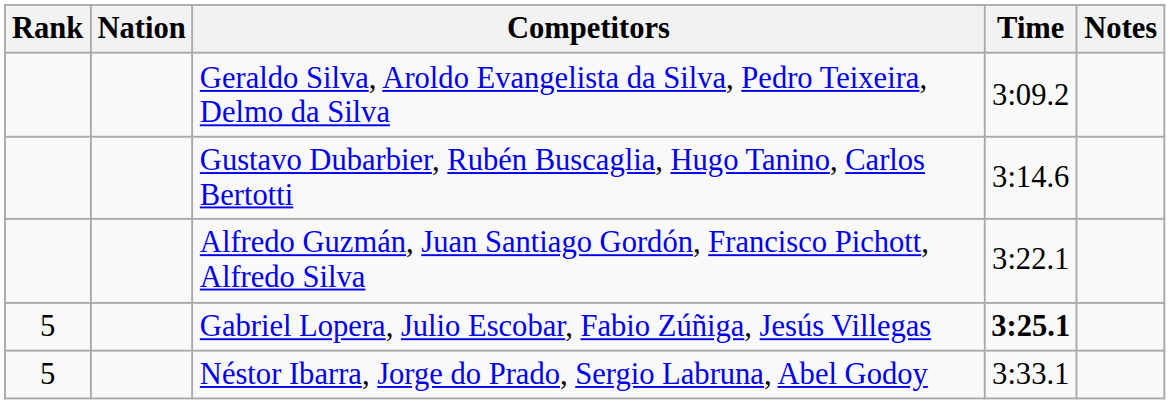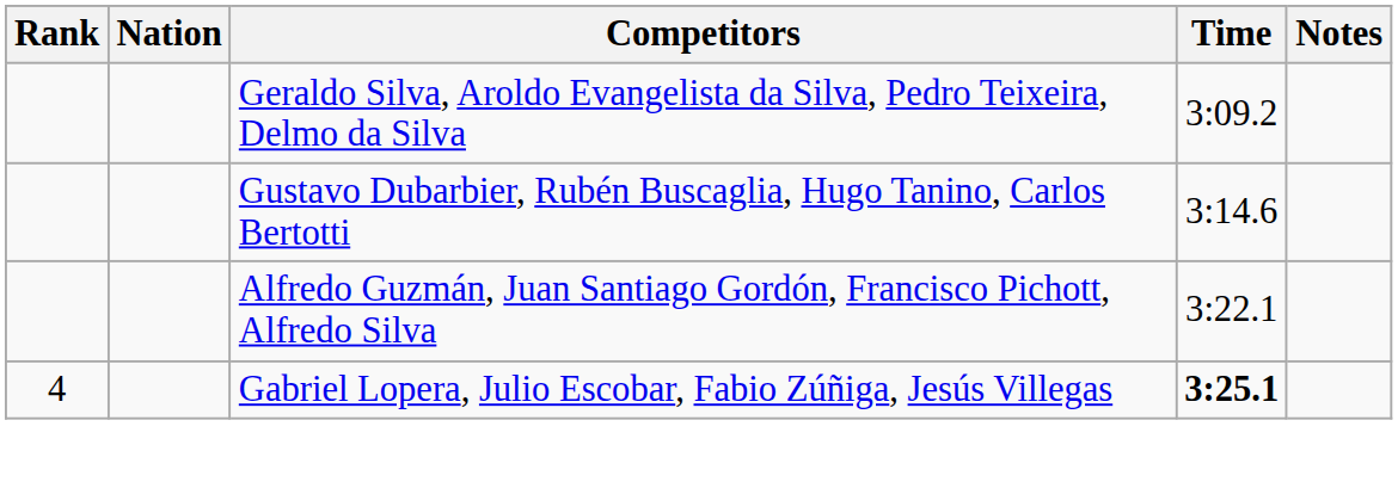Gabriel Lopera, Julio Escobar, Fabio Zúñiga, Jesús Villegas | Rank: 5 -> 4
- row: 5 | Néstor Ibarra, Jorge do Prado, Sergio Labruna, Abel Godoy | 3:33.1
